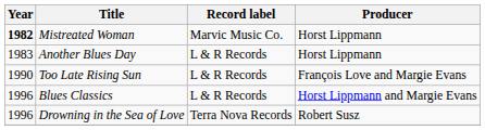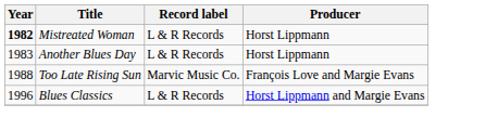Mistreated Woman | Record label: Marvic Music Co. -> L & R Records
Too Late Rising Sun | Year: 1990 -> 1988
Too Late Rising Sun | Record label: L & R Records -> Marvic Music Co.
- row: 1996 | Drowning in the Sea of Love | Terra Nova Records | Robert Susz
